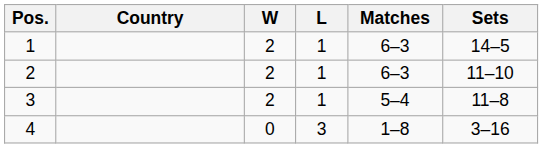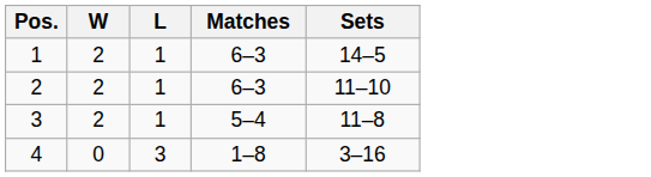- column: Country
